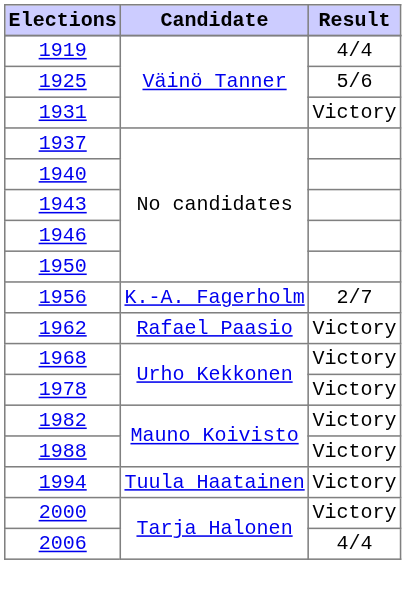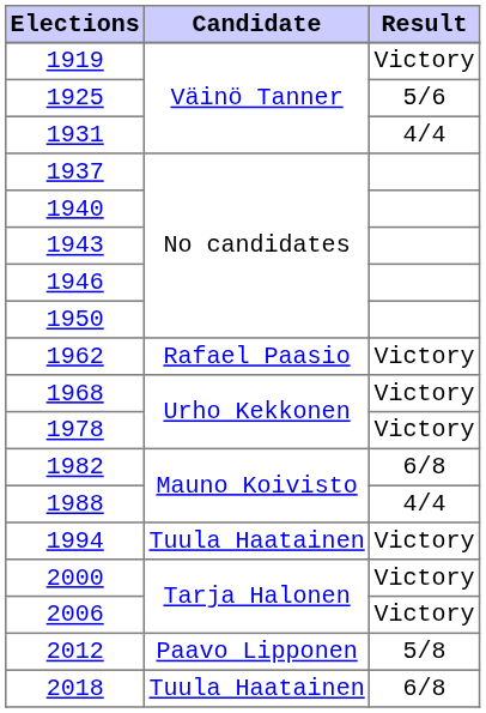1919 | Result: 4/4 -> Victory
1931 | Result: Victory -> 4/4
- row: 1956 | K.-A. Fagerholm | 2/7
1982 | Result: Victory -> 6/8
1988 | Result: Victory -> 4/4
2006 | Result: 4/4 -> Victory
+ row: 2012 | Paavo Lipponen | 5/8
+ row: 2018 | Tuula Haatainen | 6/8
